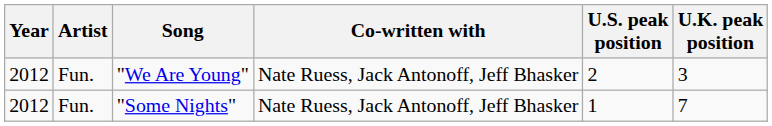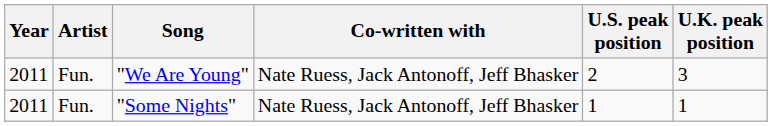"We Are Young" | Year: 2012 -> 2011
"Some Nights" | Year: 2012 -> 2011
"Some Nights" | U.K. peak position: 7 -> 1
